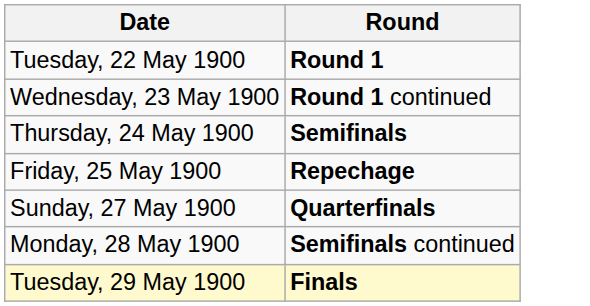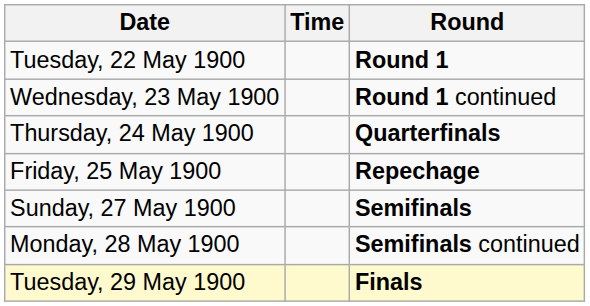+ column: Time
Thursday, 24 May 1900 | Round: Semifinals -> Quarterfinals
Sunday, 27 May 1900 | Round: Quarterfinals -> Semifinals
